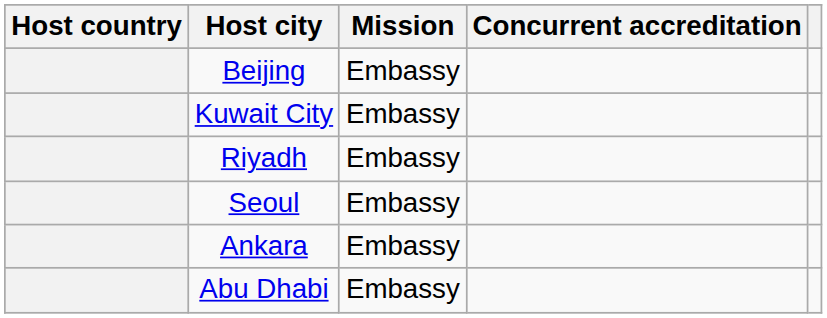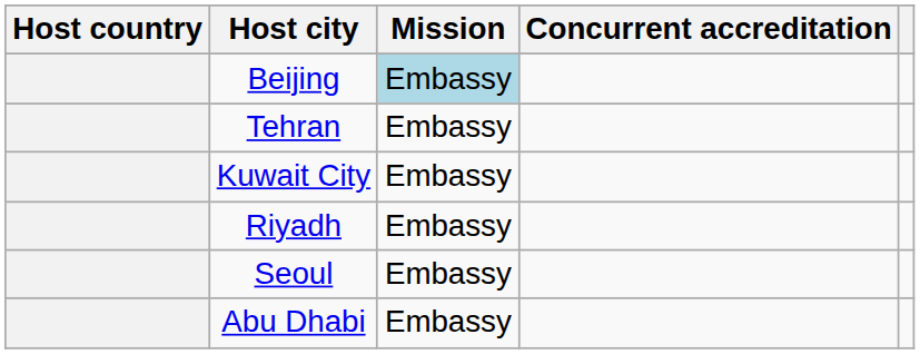Beijing | Mission: no background -> lightblue background
+ row: Tehran | Embassy
- row: Ankara | Embassy
